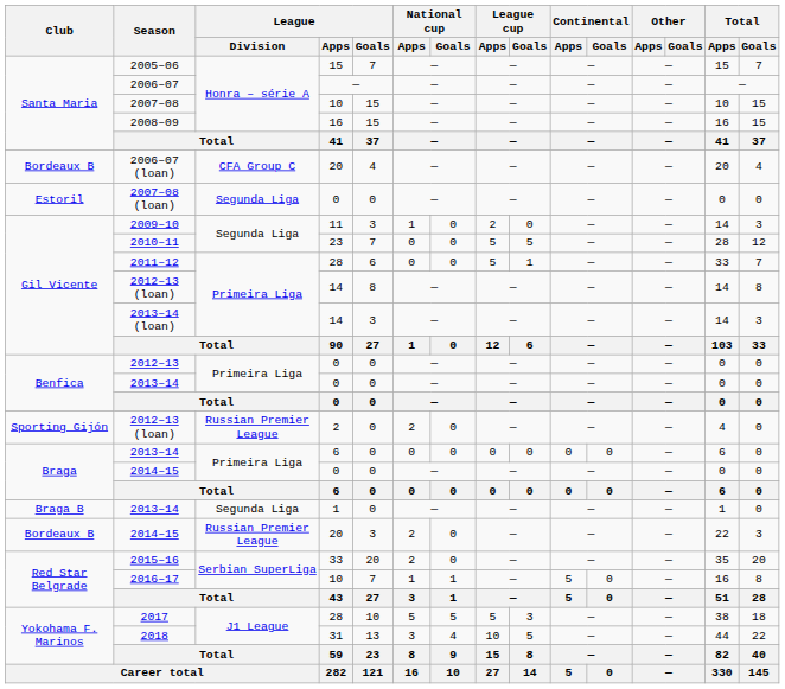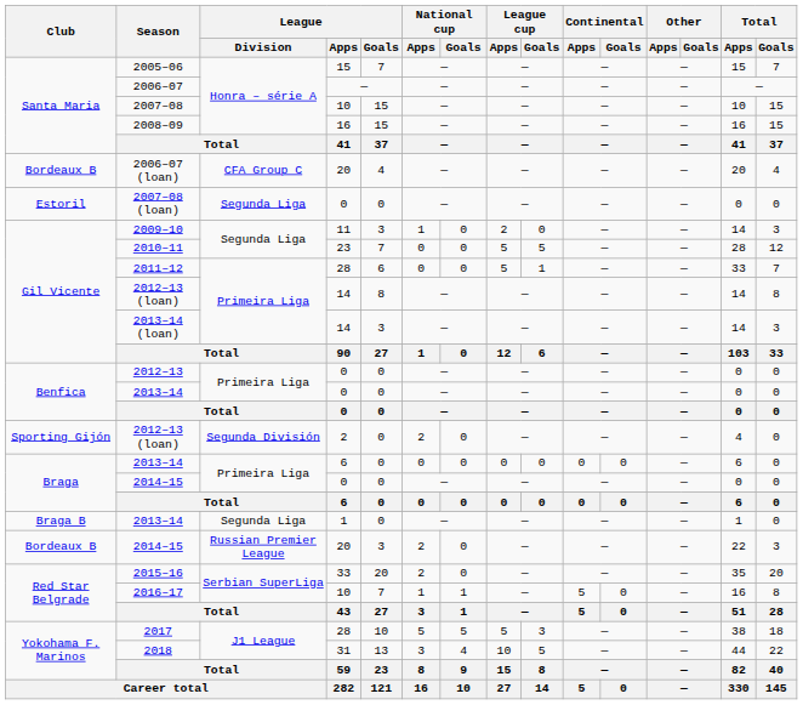2012–13 (loan) / 2 | League / Division: Russian Premier League -> Segunda División
